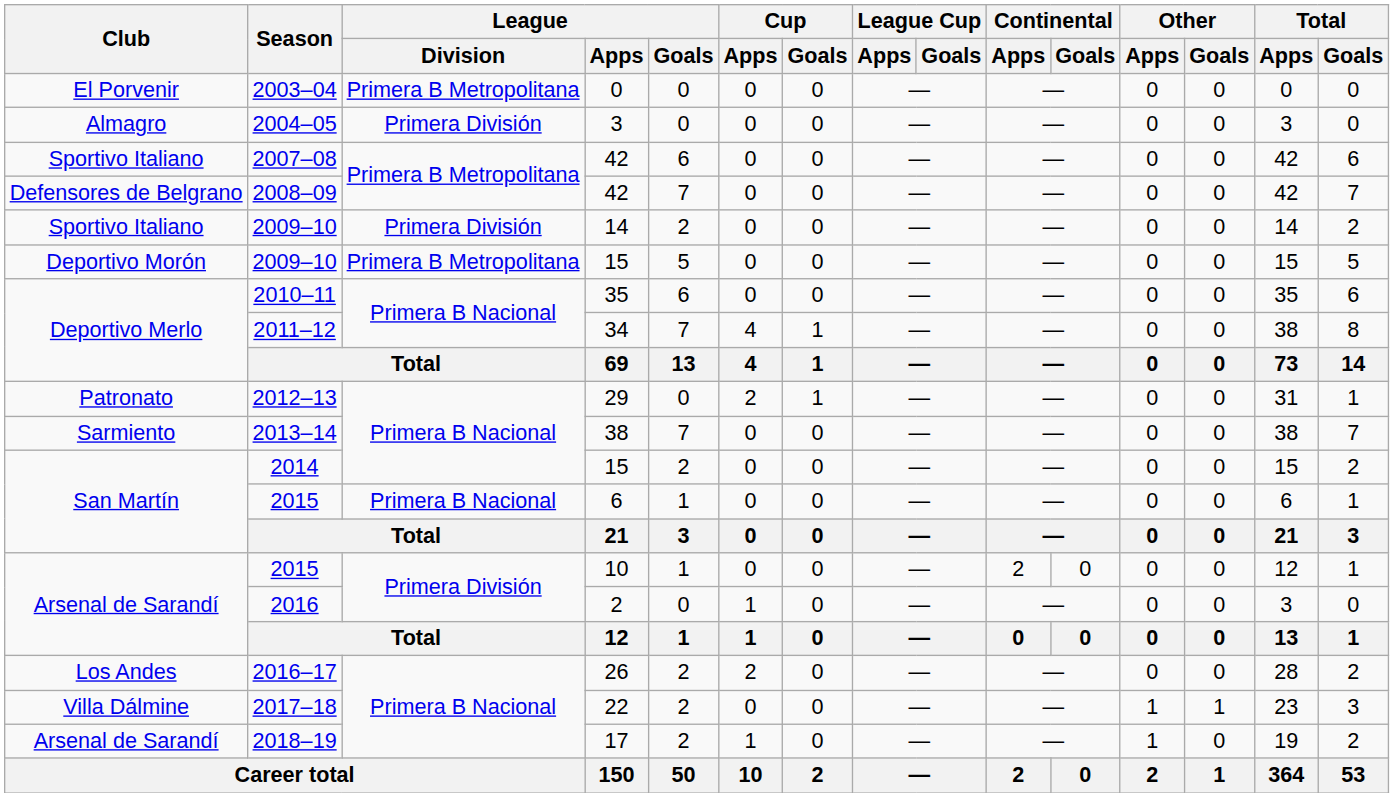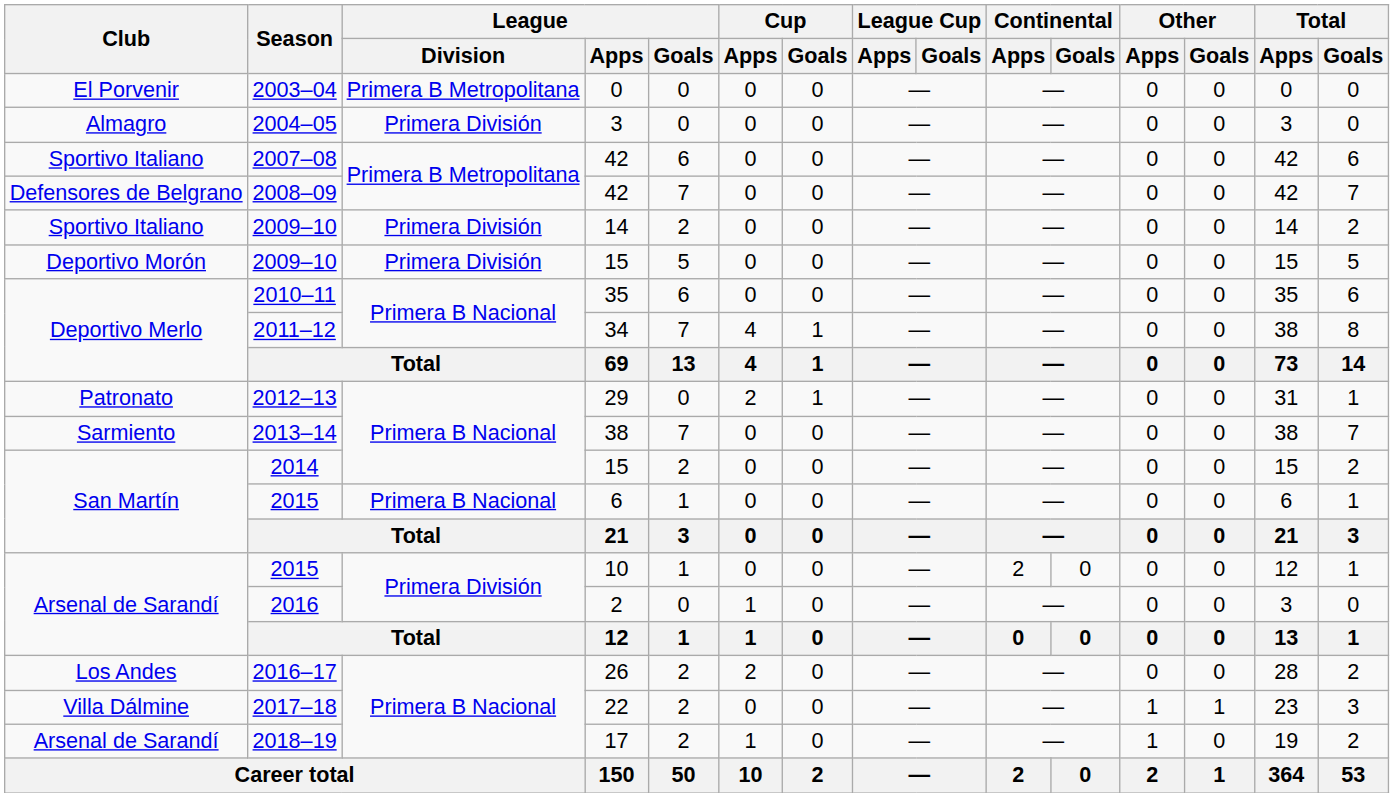2009–10 / 15 | League / Division: Primera B Metropolitana -> Primera División
